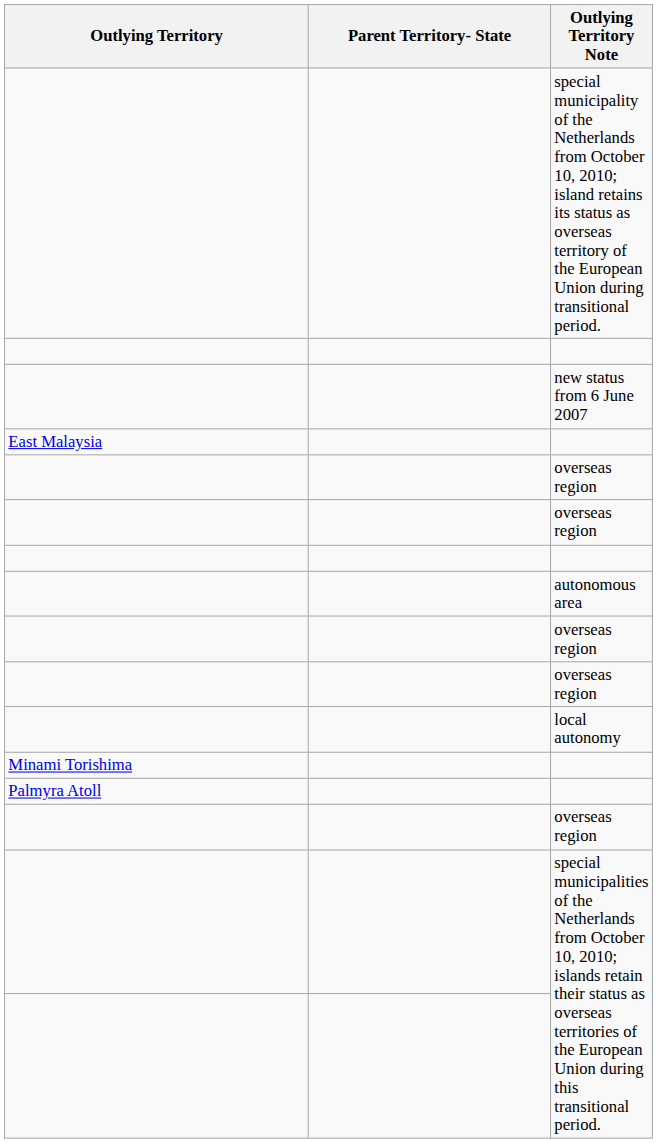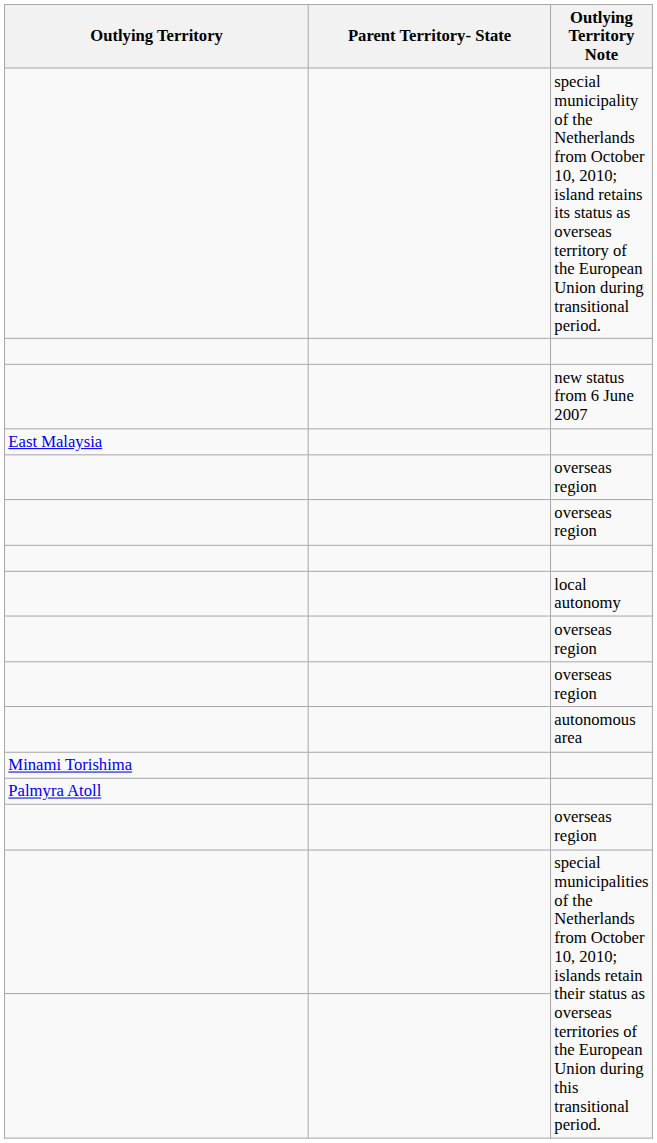rows swapped: autonomous area <-> local autonomy
